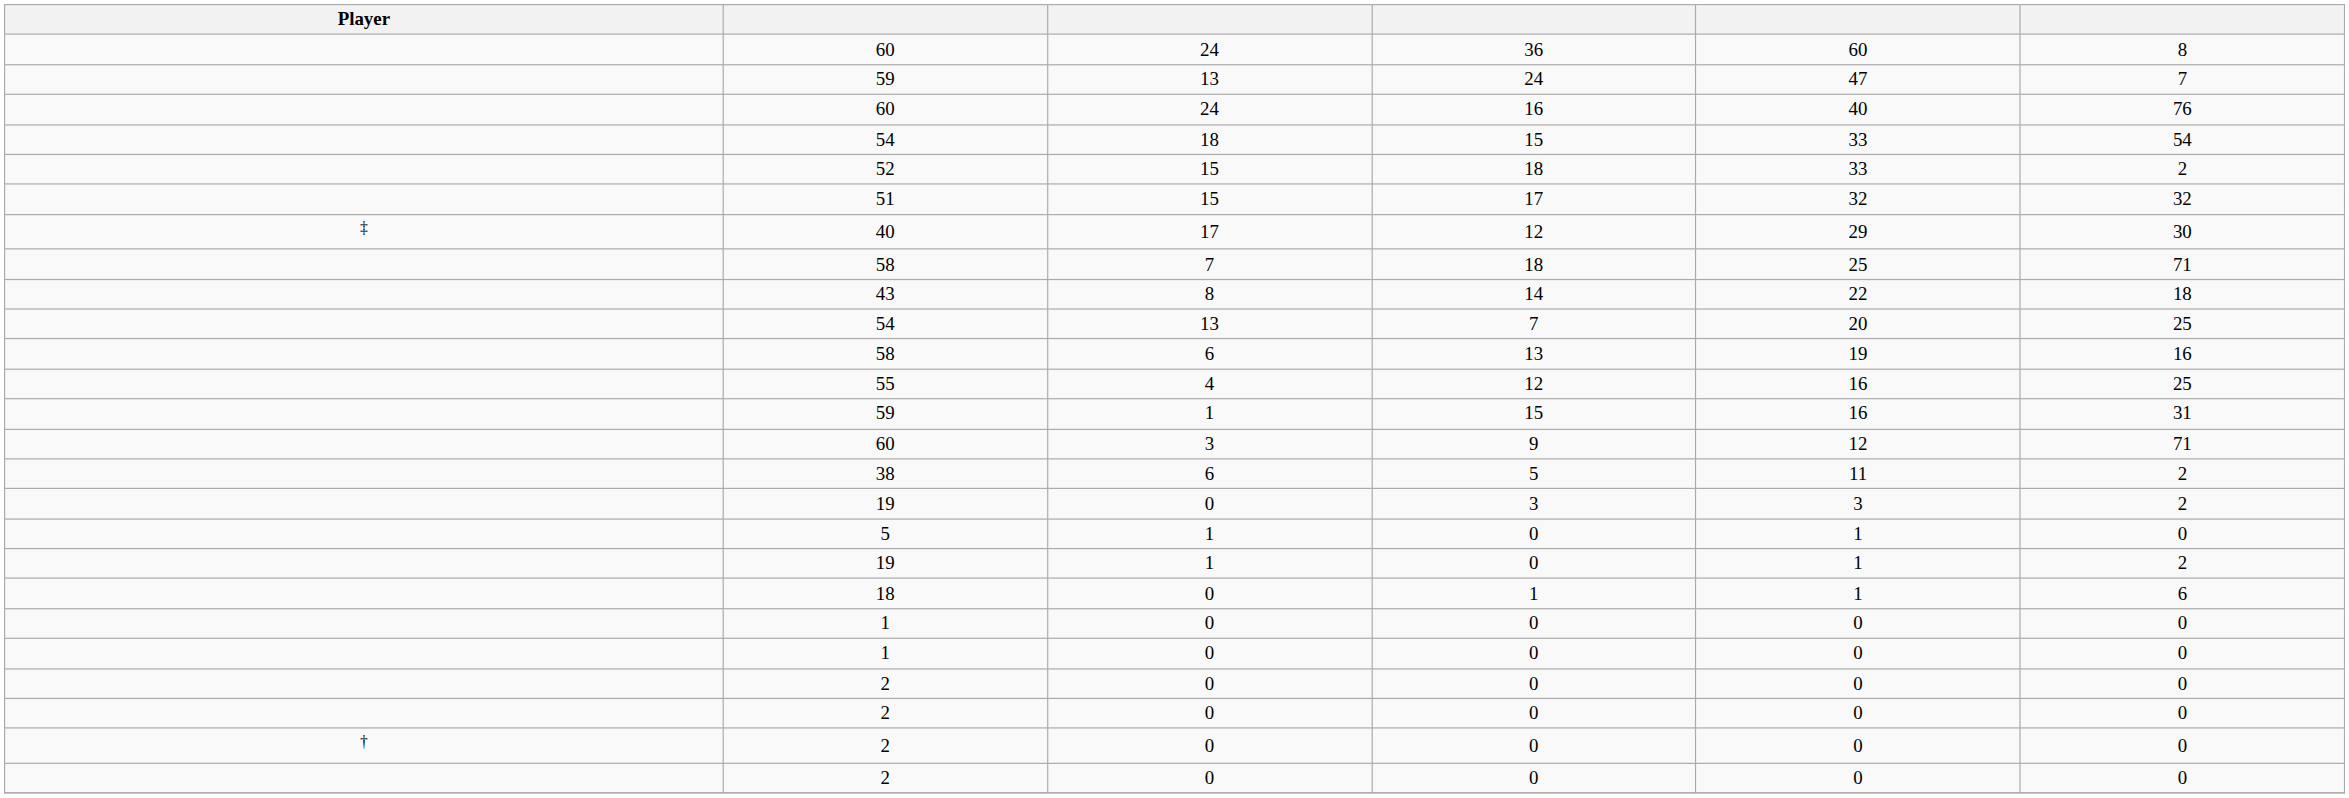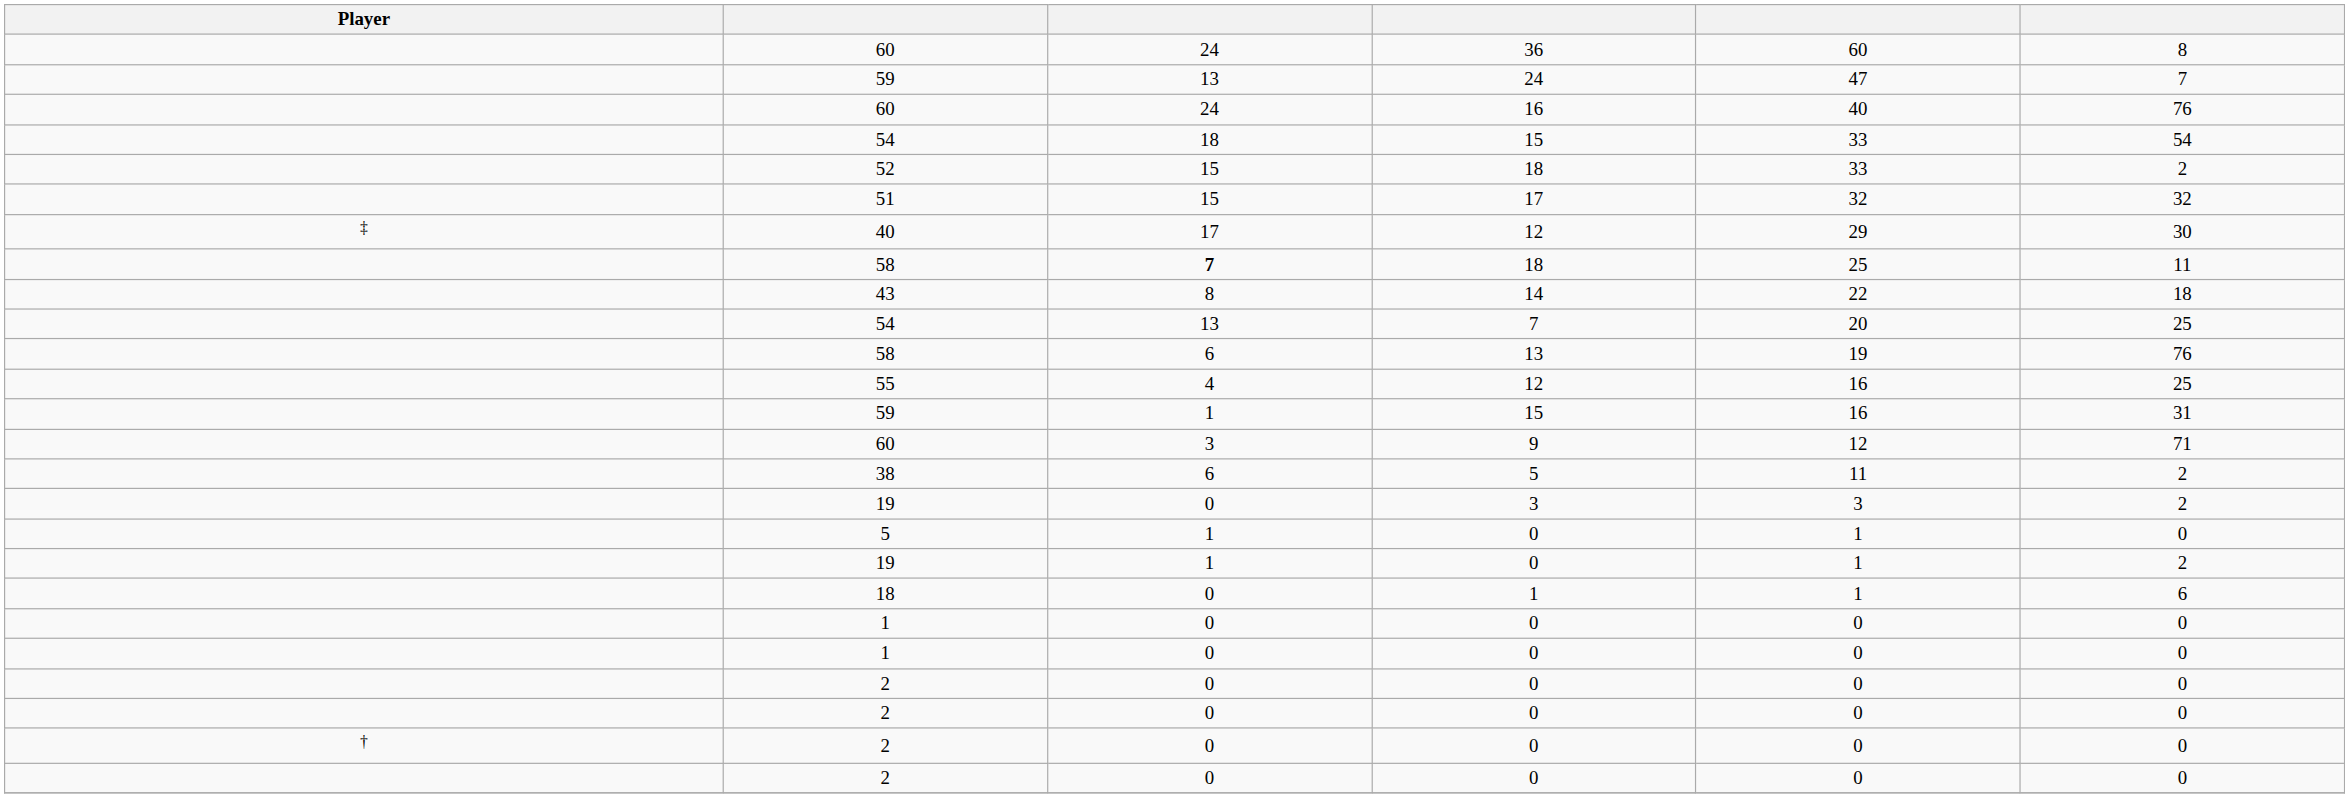58 / 18 | column 3: normal -> bold
58 / 18 | column 6: 71 -> 11
58 / 13 | column 6: 16 -> 76
